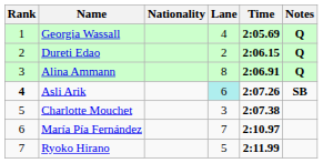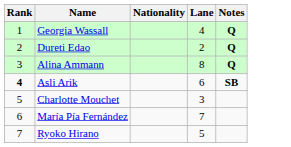- column: Time | 2:05.69 | 2:06.15 | 2:06.91 | 2:07.26 | 2:07.38 | 2:10.97 | 2:11.99
Asli Arik | Lane: paleturquoise background -> no background
